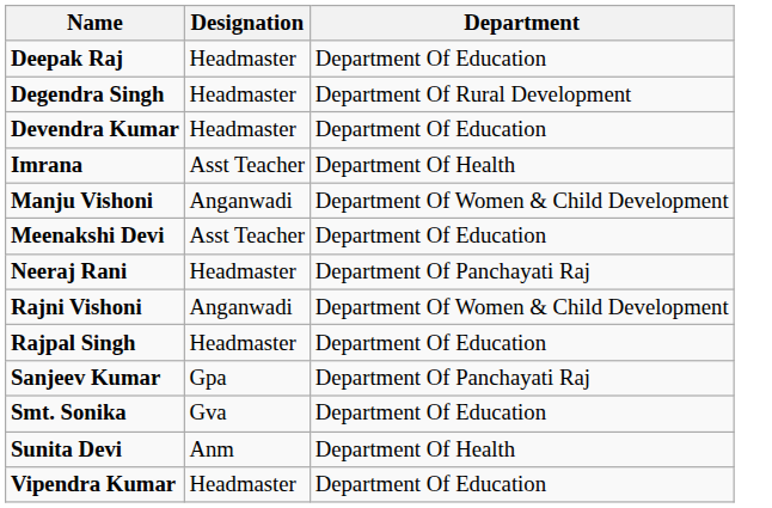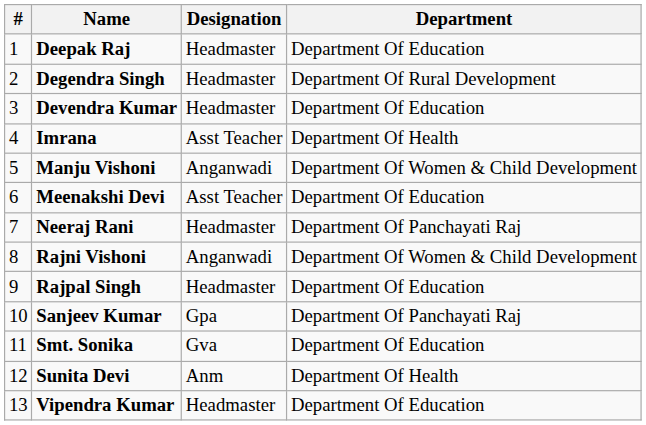+ column: # | 1 | 2 | 3 | 4 | 5 | 6 | 7 | 8 | 9 | 10 | 11 | 12 | 13
